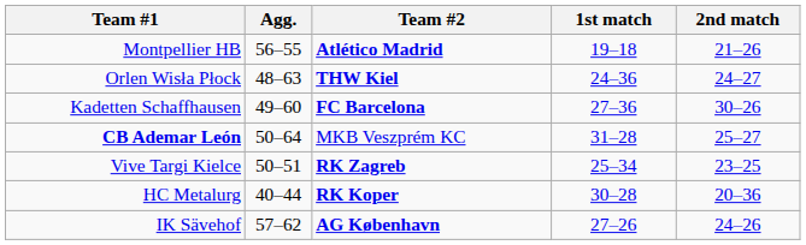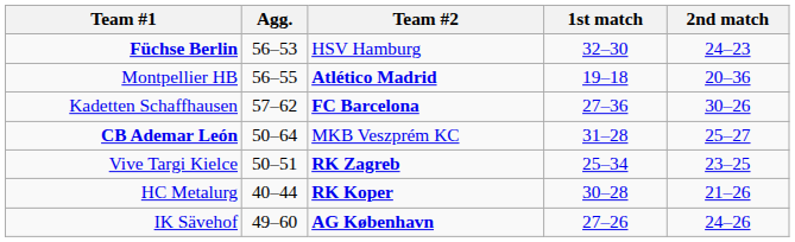+ row: Füchse Berlin | 56–53 | HSV Hamburg | 32–30 | 24–23
Montpellier HB | 2nd match: 21–26 -> 20–36
- row: Orlen Wisła Płock | 48–63 | THW Kiel | 24–36 | 24–27
Kadetten Schaffhausen | Agg.: 49–60 -> 57–62
HC Metalurg | 2nd match: 20–36 -> 21–26
IK Sävehof | Agg.: 57–62 -> 49–60
